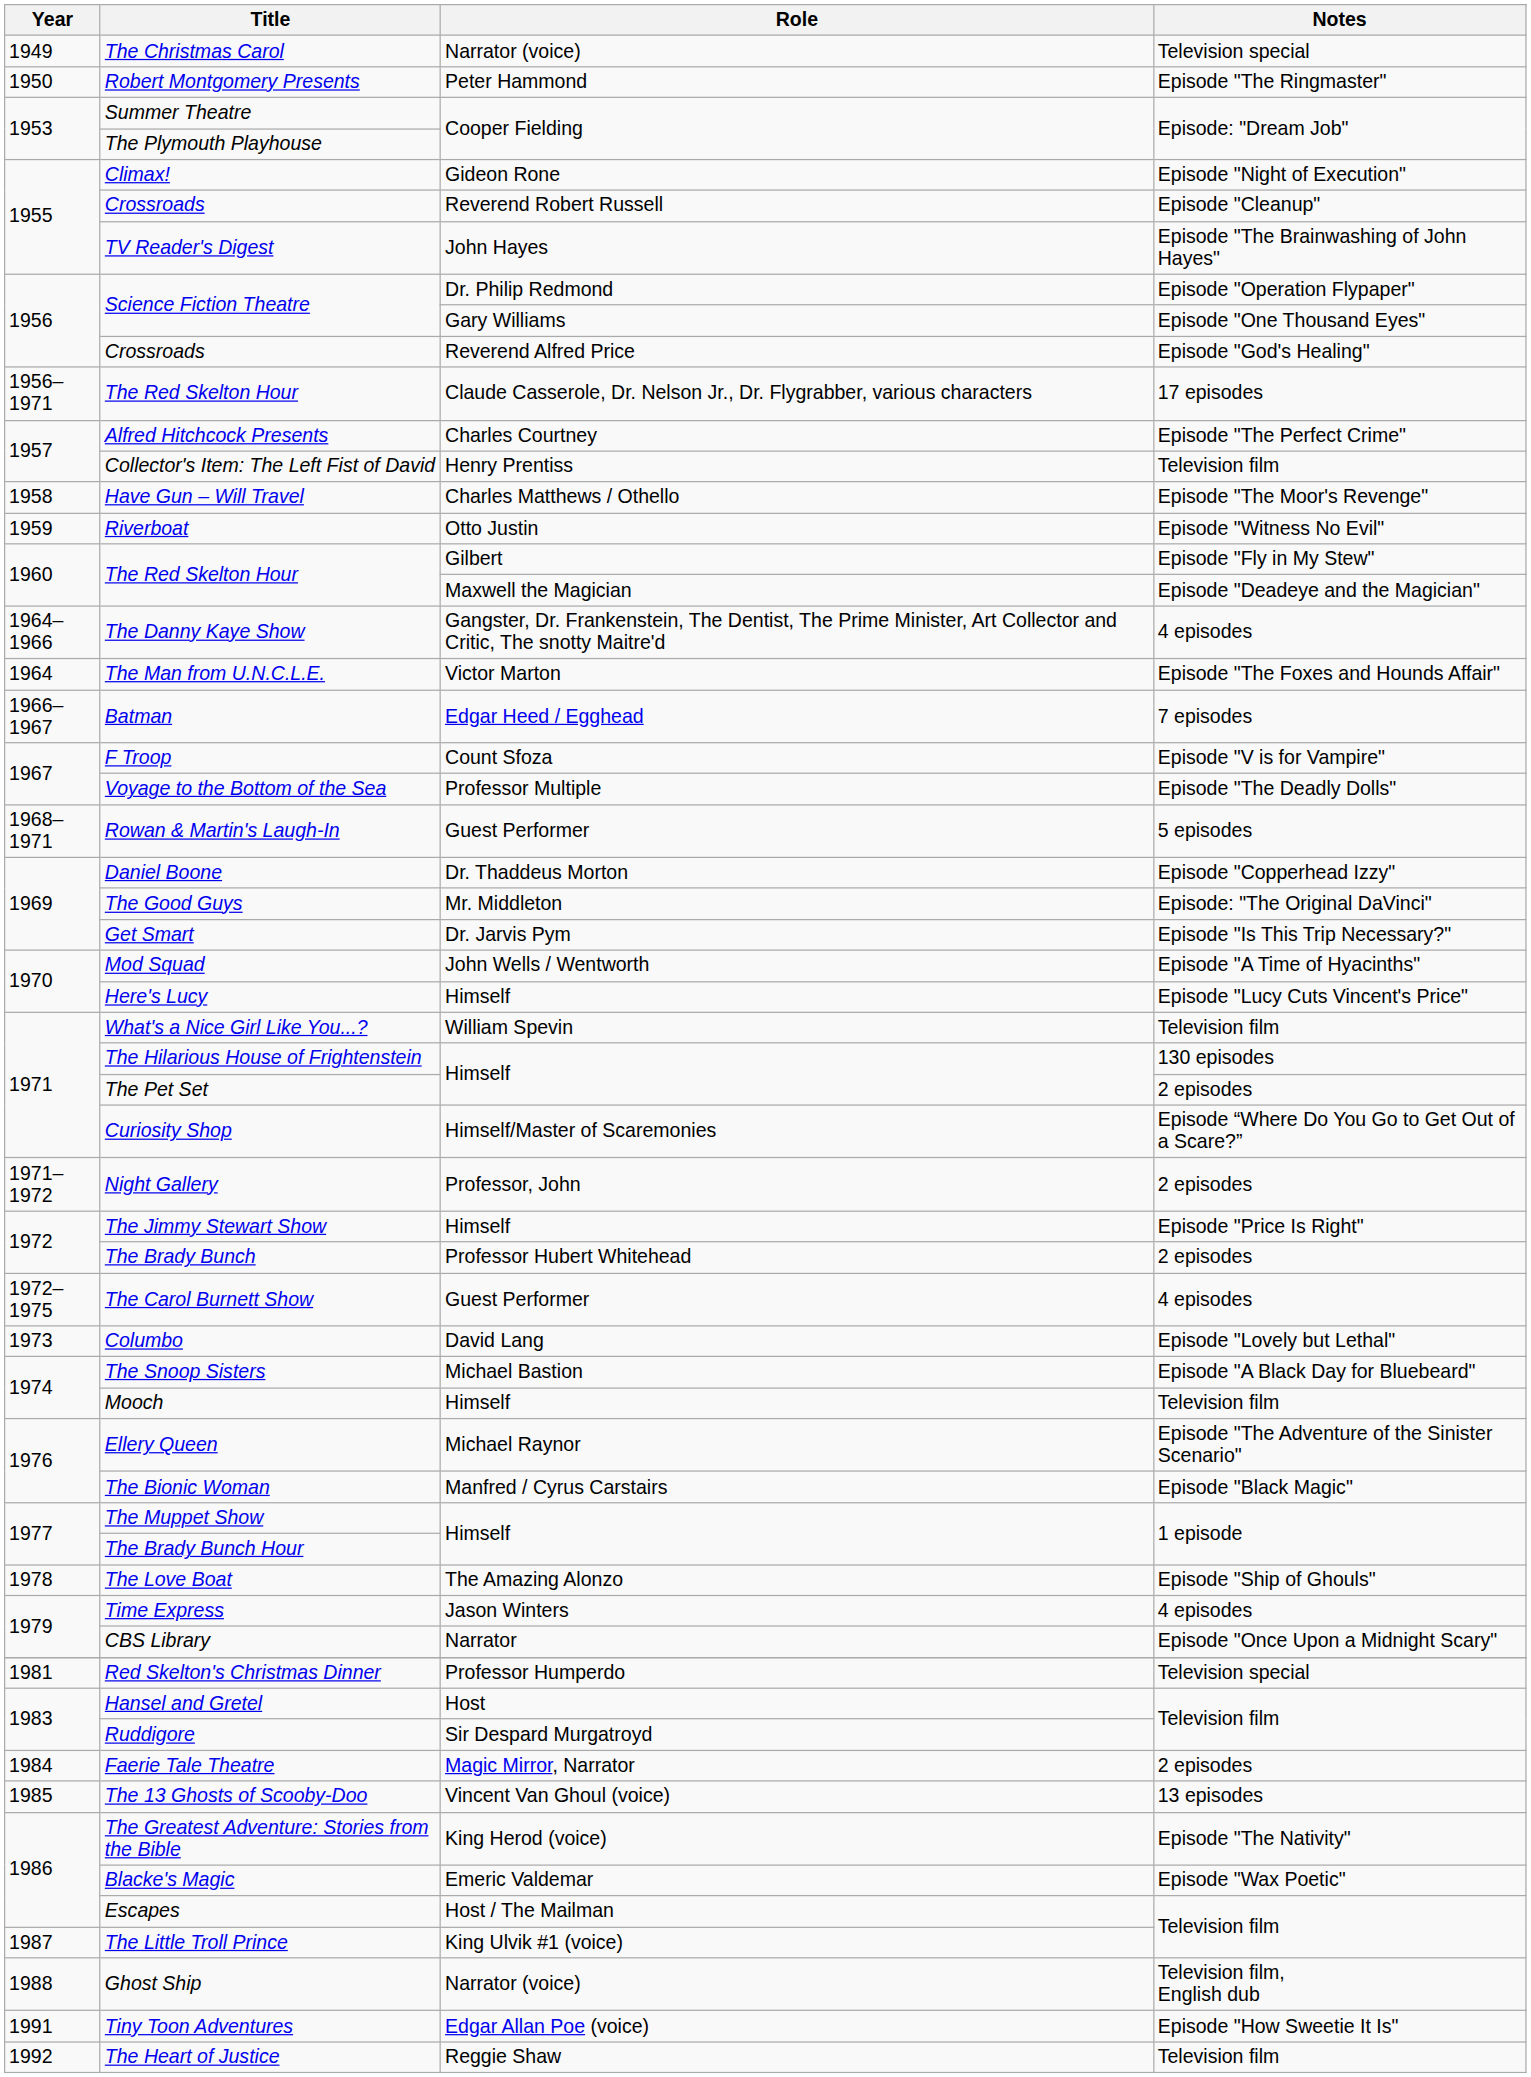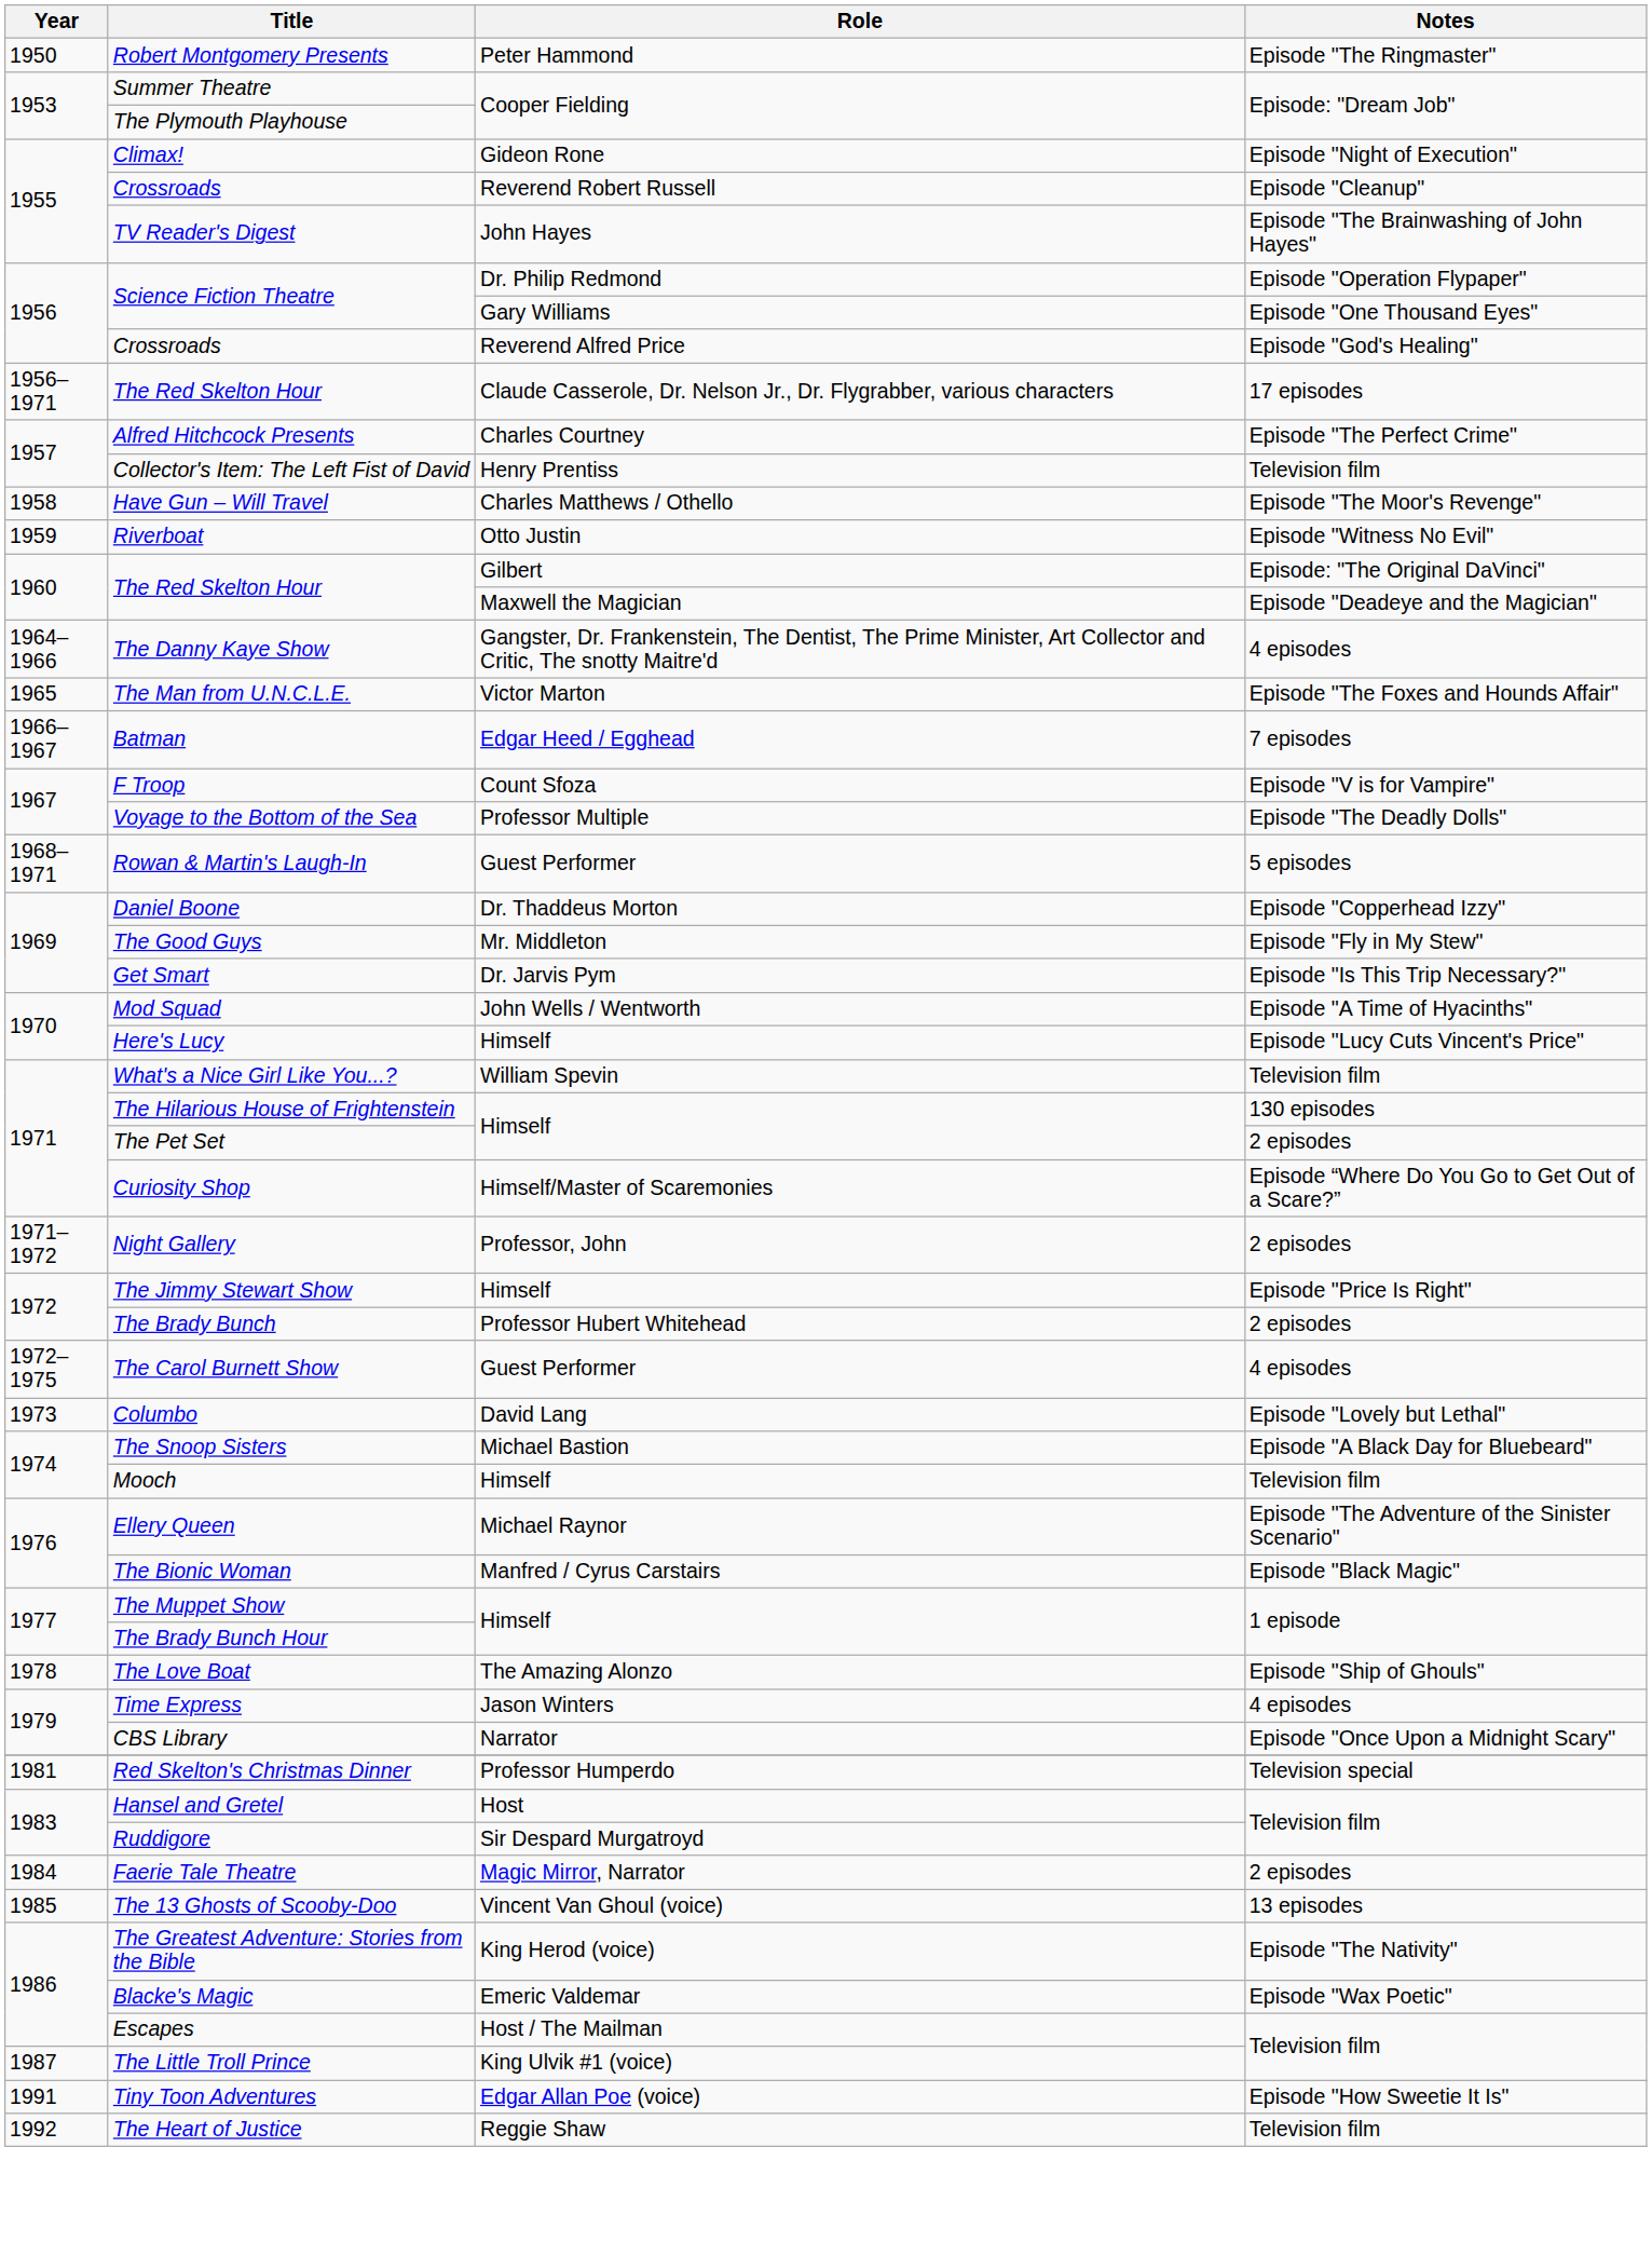- row: 1949 | The Christmas Carol | Narrator (voice) | Television special
The Red Skelton Hour / Gilbert | Notes: Episode "Fly in My Stew" -> Episode: "The Original DaVinci"
The Man from U.N.C.L.E. | Year: 1964 -> 1965
The Good Guys | Notes: Episode: "The Original DaVinci" -> Episode "Fly in My Stew"
- row: 1988 | Ghost Ship | Narrator (voice) | Television film, English dub
